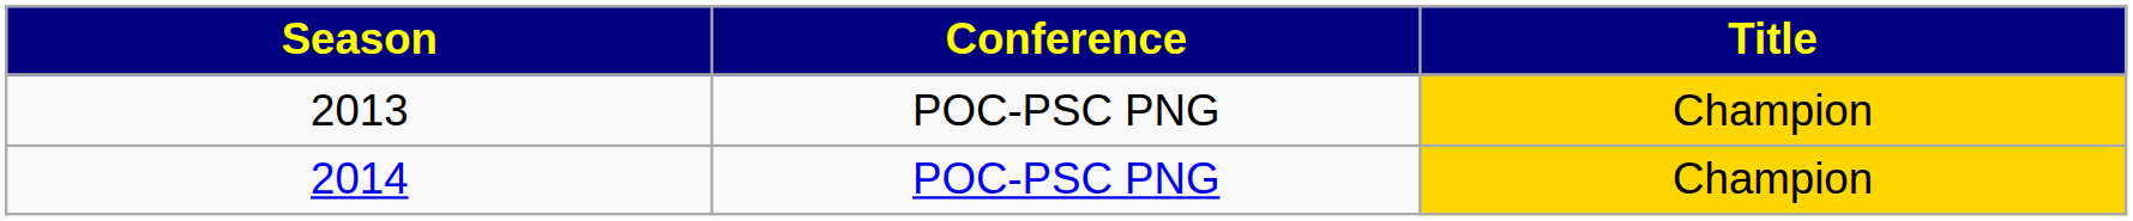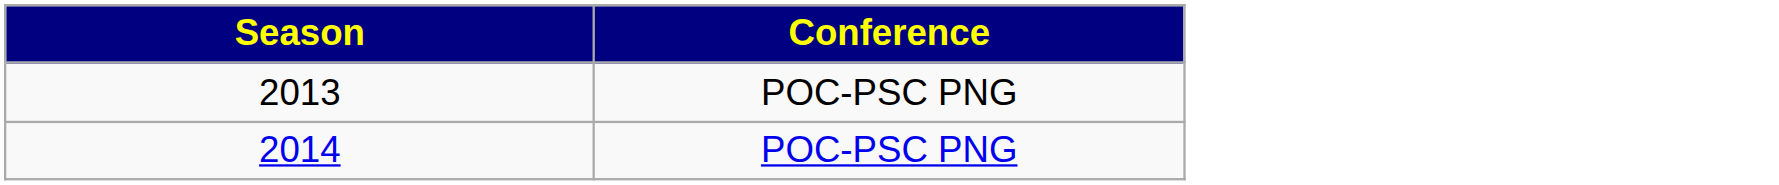- column: Title | Champion | Champion
